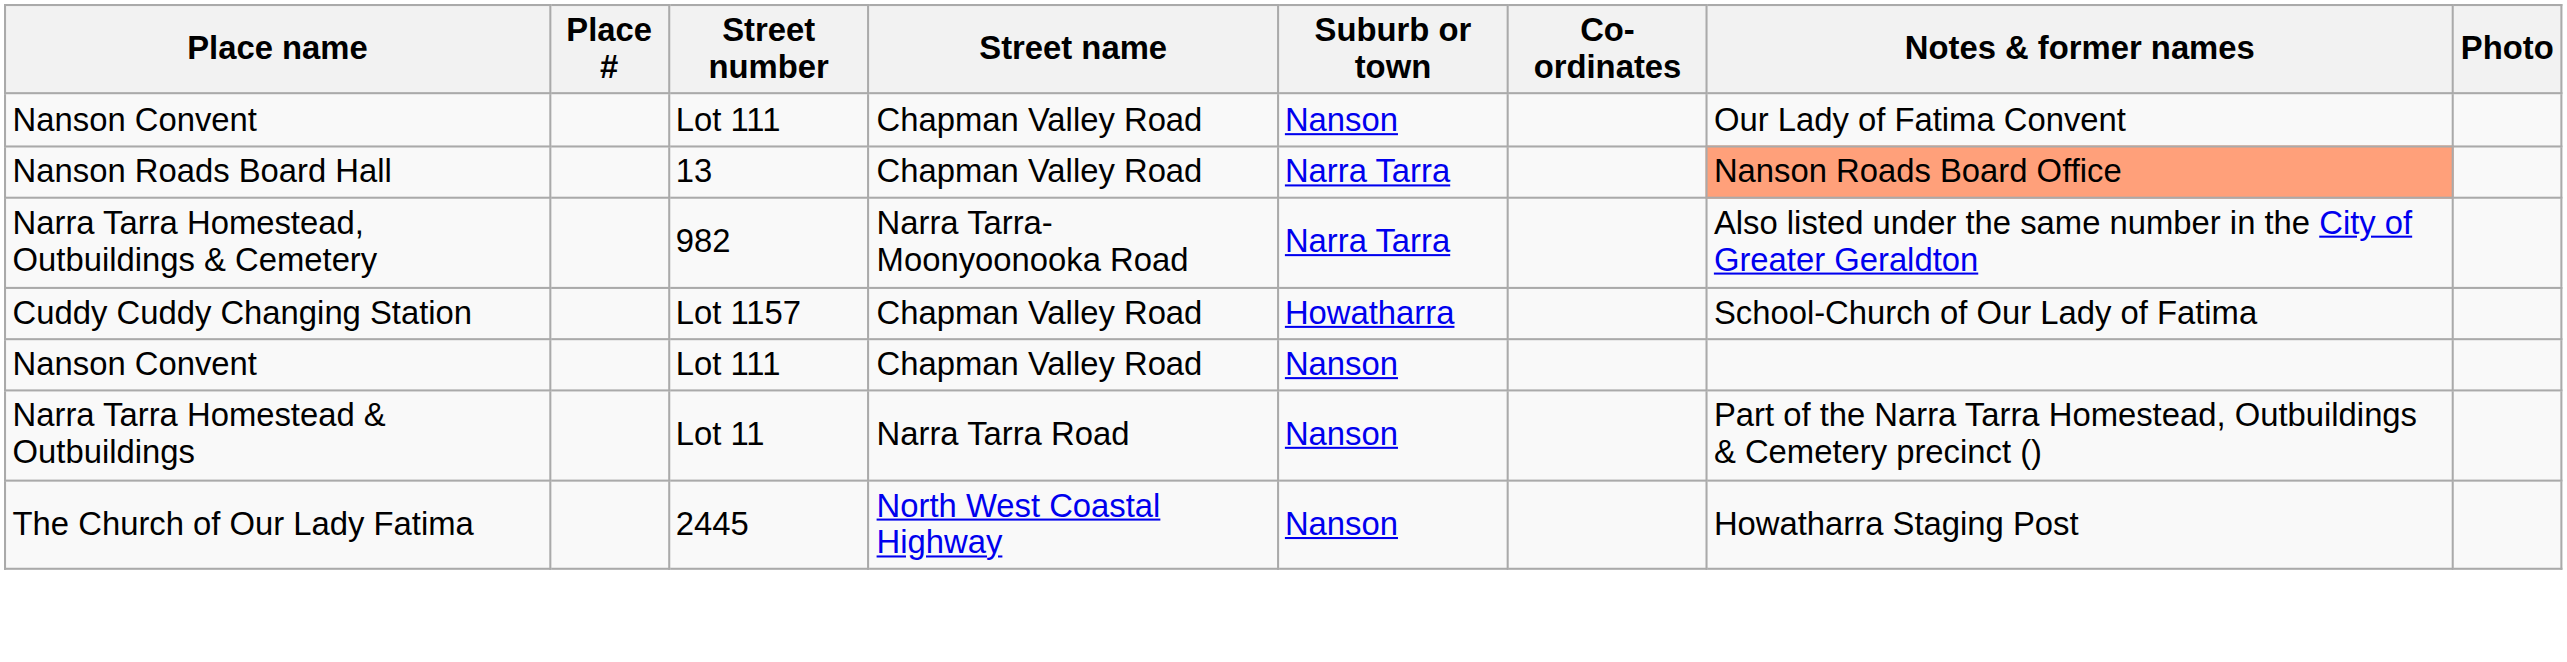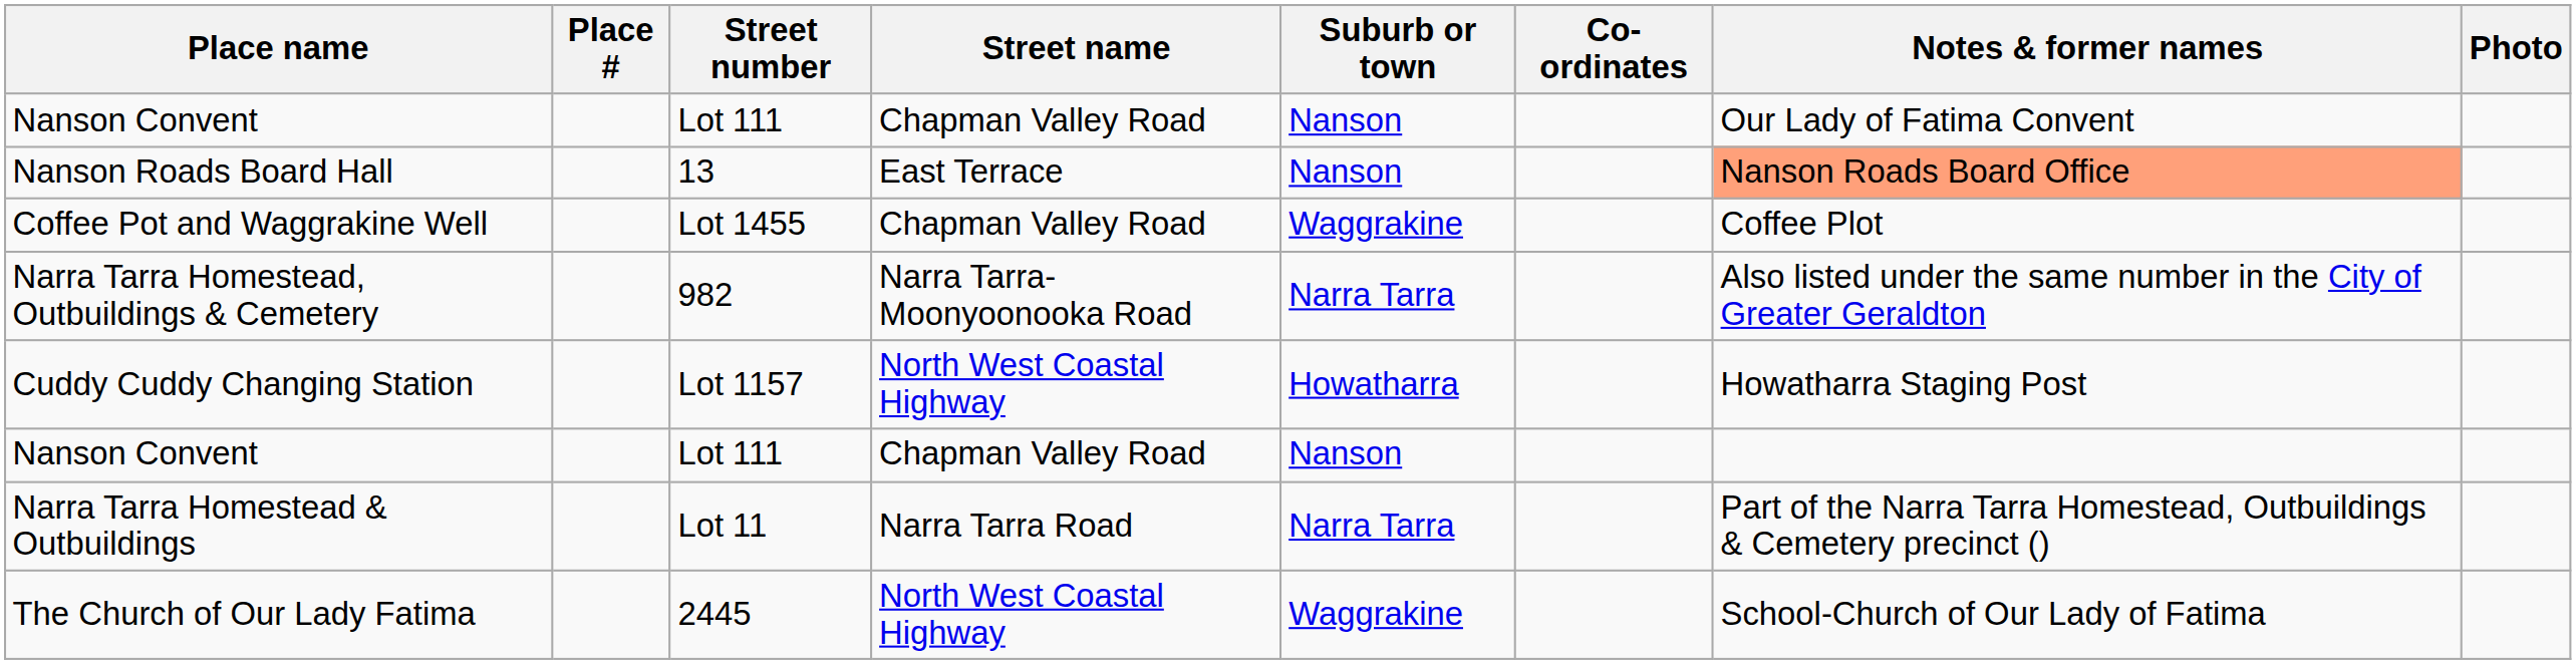Nanson Roads Board Hall | Street name: Chapman Valley Road -> East Terrace
Nanson Roads Board Hall | Suburb or town: Narra Tarra -> Nanson
+ row: Coffee Pot and Waggrakine Well | Lot 1455 | Chapman Valley Road | Waggrakine | Coffee Plot
Cuddy Cuddy Changing Station | Street name: Chapman Valley Road -> North West Coastal Highway
Cuddy Cuddy Changing Station | Notes & former names: School-Church of Our Lady of Fatima -> Howatharra Staging Post
Narra Tarra Homestead & Outbuildings | Suburb or town: Nanson -> Narra Tarra
The Church of Our Lady Fatima | Suburb or town: Nanson -> Waggrakine
The Church of Our Lady Fatima | Notes & former names: Howatharra Staging Post -> School-Church of Our Lady of Fatima
